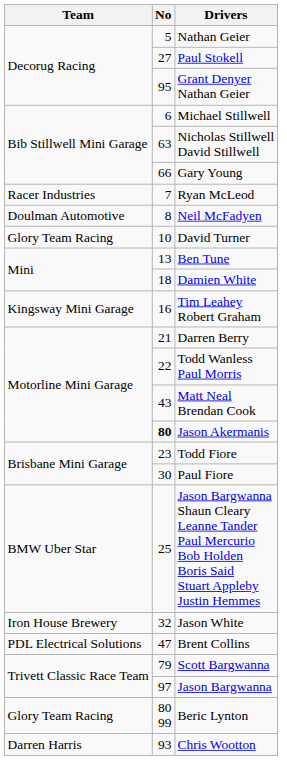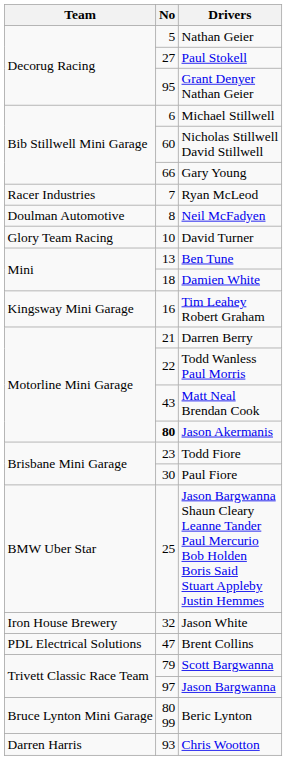Nicholas Stillwell David Stillwell | No: 63 -> 60
Beric Lynton | Team: Glory Team Racing -> Bruce Lynton Mini Garage
